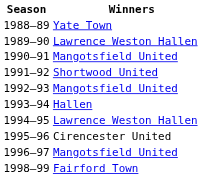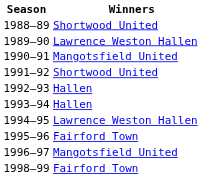1988–89 | Winners: Yate Town -> Shortwood United
1992–93 | Winners: Mangotsfield United -> Hallen
1995–96 | Winners: Cirencester United -> Fairford Town
